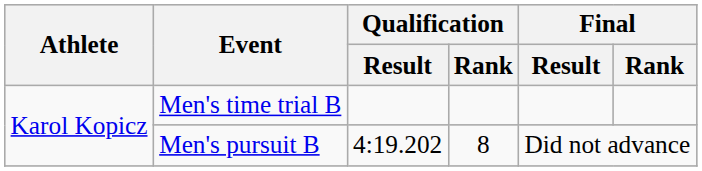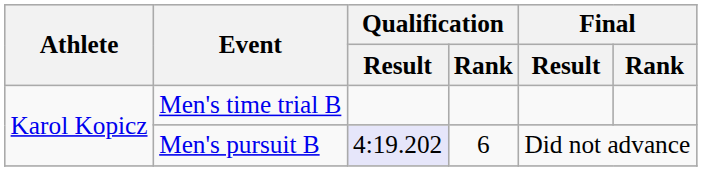Men's pursuit B | Qualification / Result: no background -> lavender background
Men's pursuit B | Qualification / Rank: 8 -> 6
